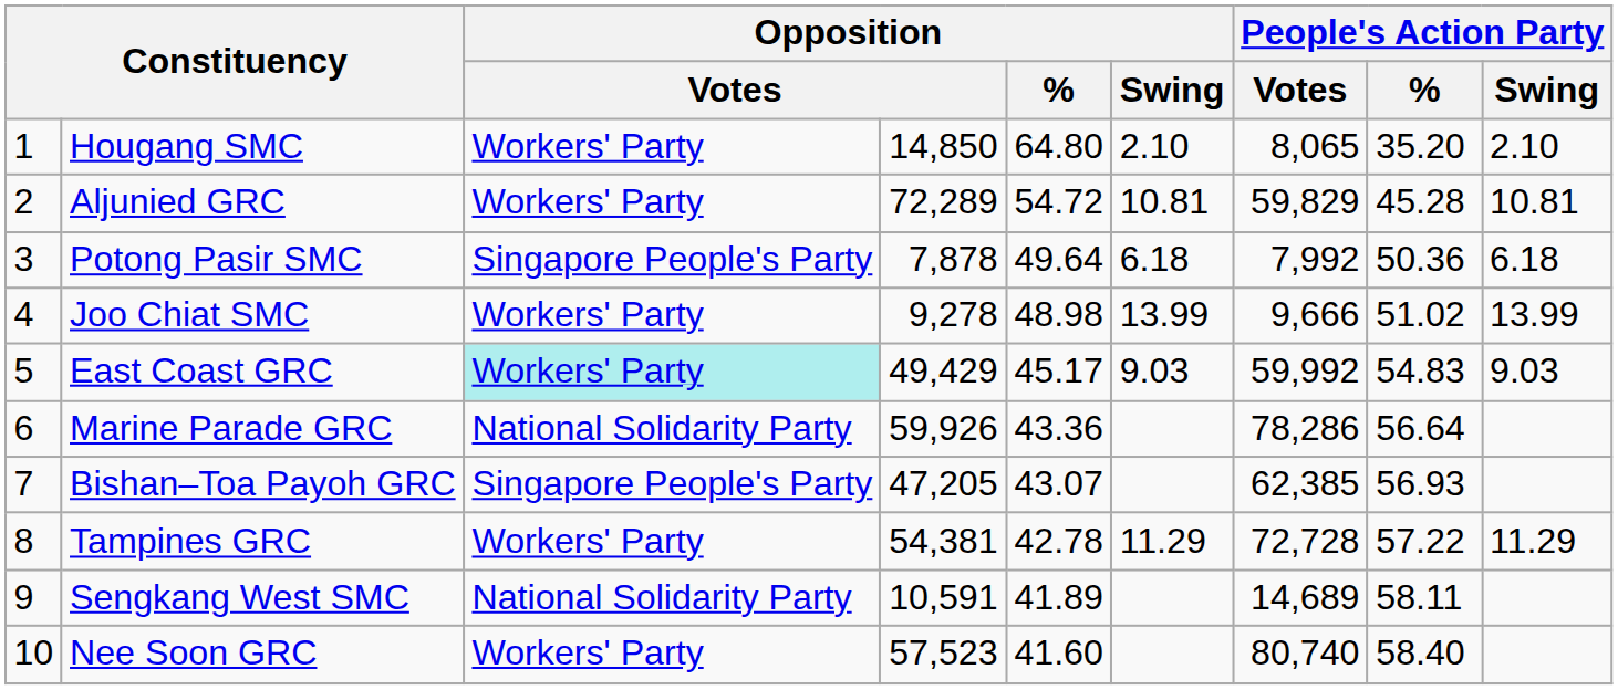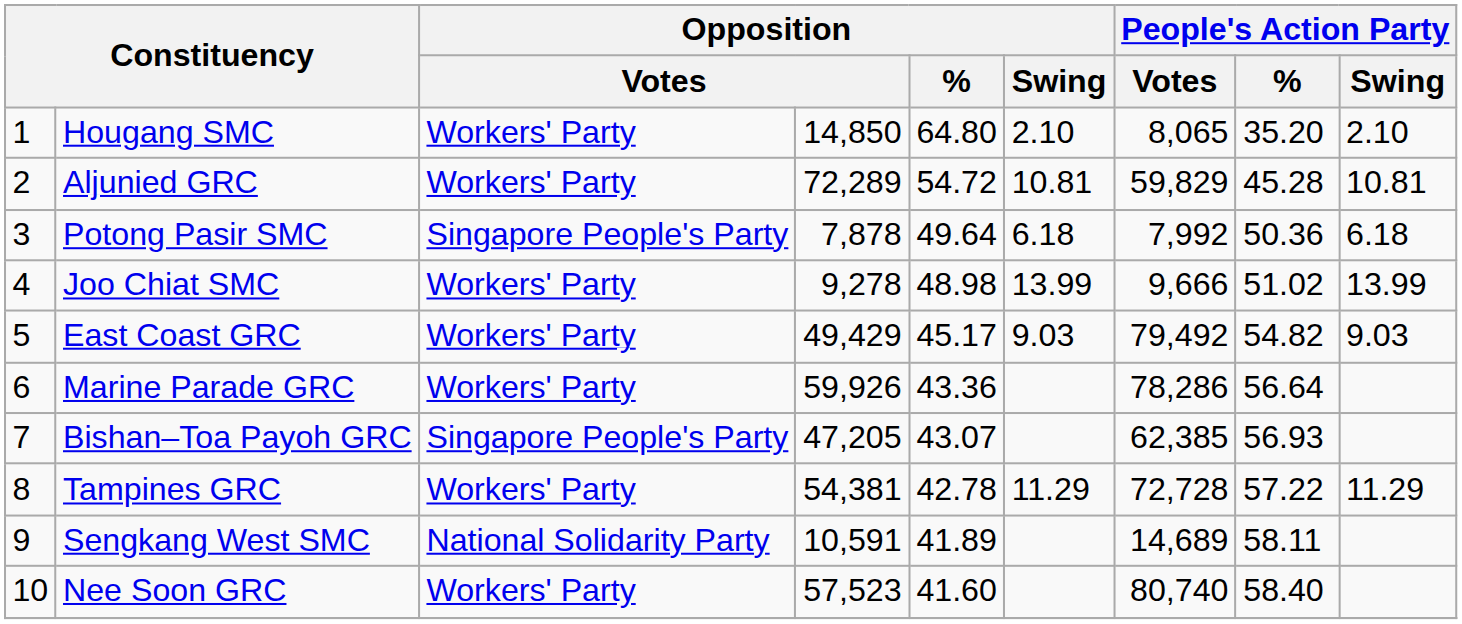East Coast GRC | column 3: paleturquoise background -> no background
East Coast GRC | People's Action Party / Votes: 59,992 -> 79,492
East Coast GRC | People's Action Party / %: 54.83 -> 54.82
Marine Parade GRC | column 3: National Solidarity Party -> Workers' Party
